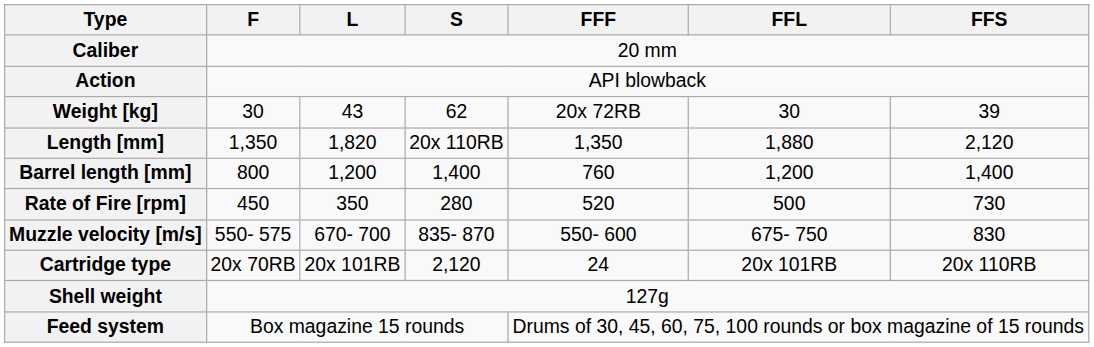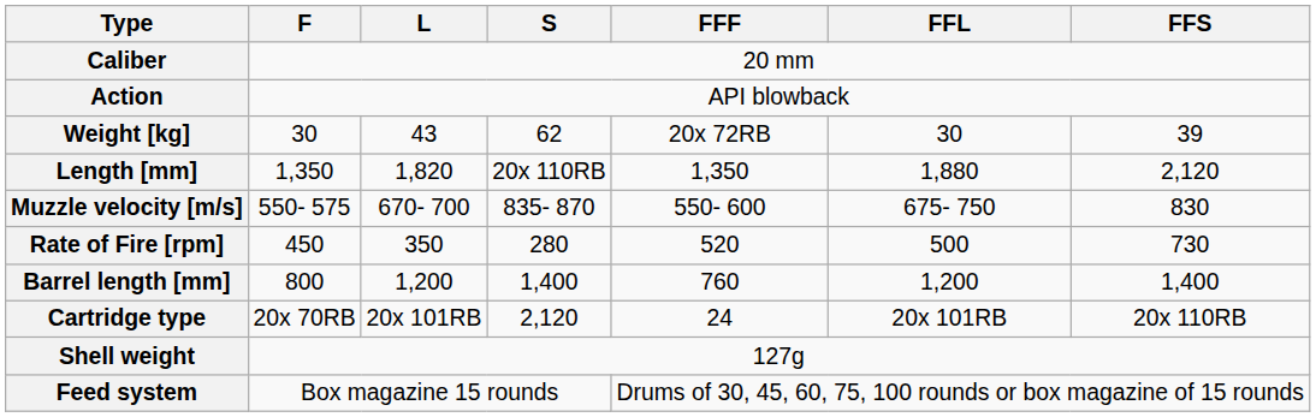rows swapped: Barrel length [mm] <-> Muzzle velocity [m/s]
